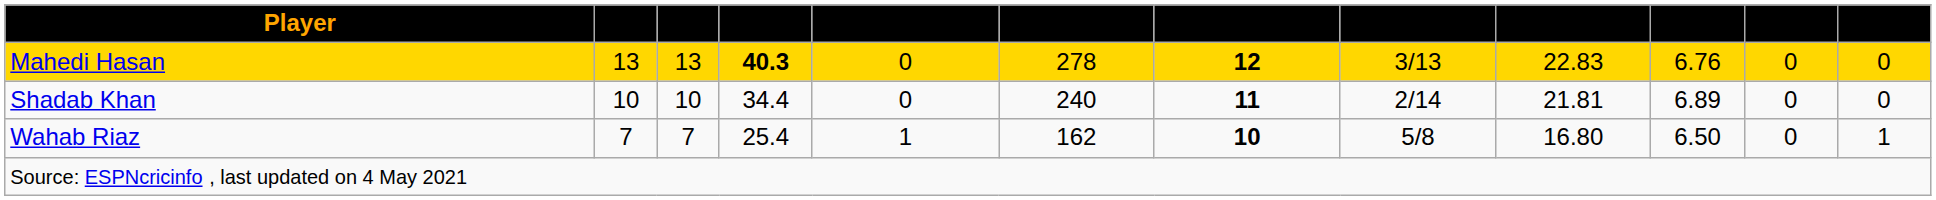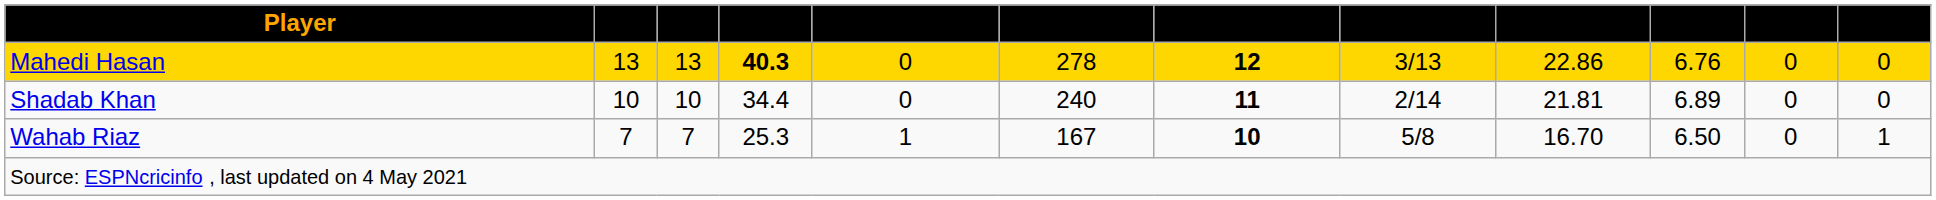Mahedi Hasan | column 9: 22.83 -> 22.86
Wahab Riaz | column 4: 25.4 -> 25.3
Wahab Riaz | column 6: 162 -> 167
Wahab Riaz | column 9: 16.80 -> 16.70
